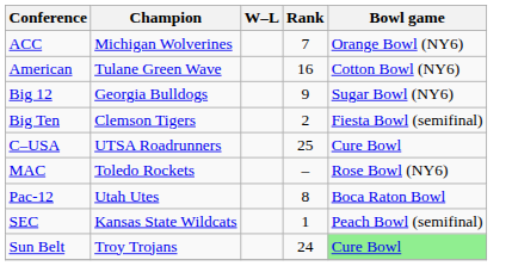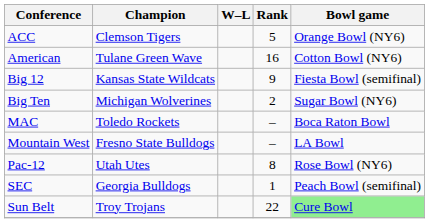ACC | Champion: Michigan Wolverines -> Clemson Tigers
ACC | Rank: 7 -> 5
Big 12 | Champion: Georgia Bulldogs -> Kansas State Wildcats
Big 12 | Bowl game: Sugar Bowl (NY6) -> Fiesta Bowl (semifinal)
Big Ten | Champion: Clemson Tigers -> Michigan Wolverines
Big Ten | Bowl game: Fiesta Bowl (semifinal) -> Sugar Bowl (NY6)
- row: C–USA | UTSA Roadrunners | 25 | Cure Bowl
MAC | Bowl game: Rose Bowl (NY6) -> Boca Raton Bowl
+ row: Mountain West | Fresno State Bulldogs | – | LA Bowl
Pac-12 | Bowl game: Boca Raton Bowl -> Rose Bowl (NY6)
SEC | Champion: Kansas State Wildcats -> Georgia Bulldogs
Sun Belt | Rank: 24 -> 22
